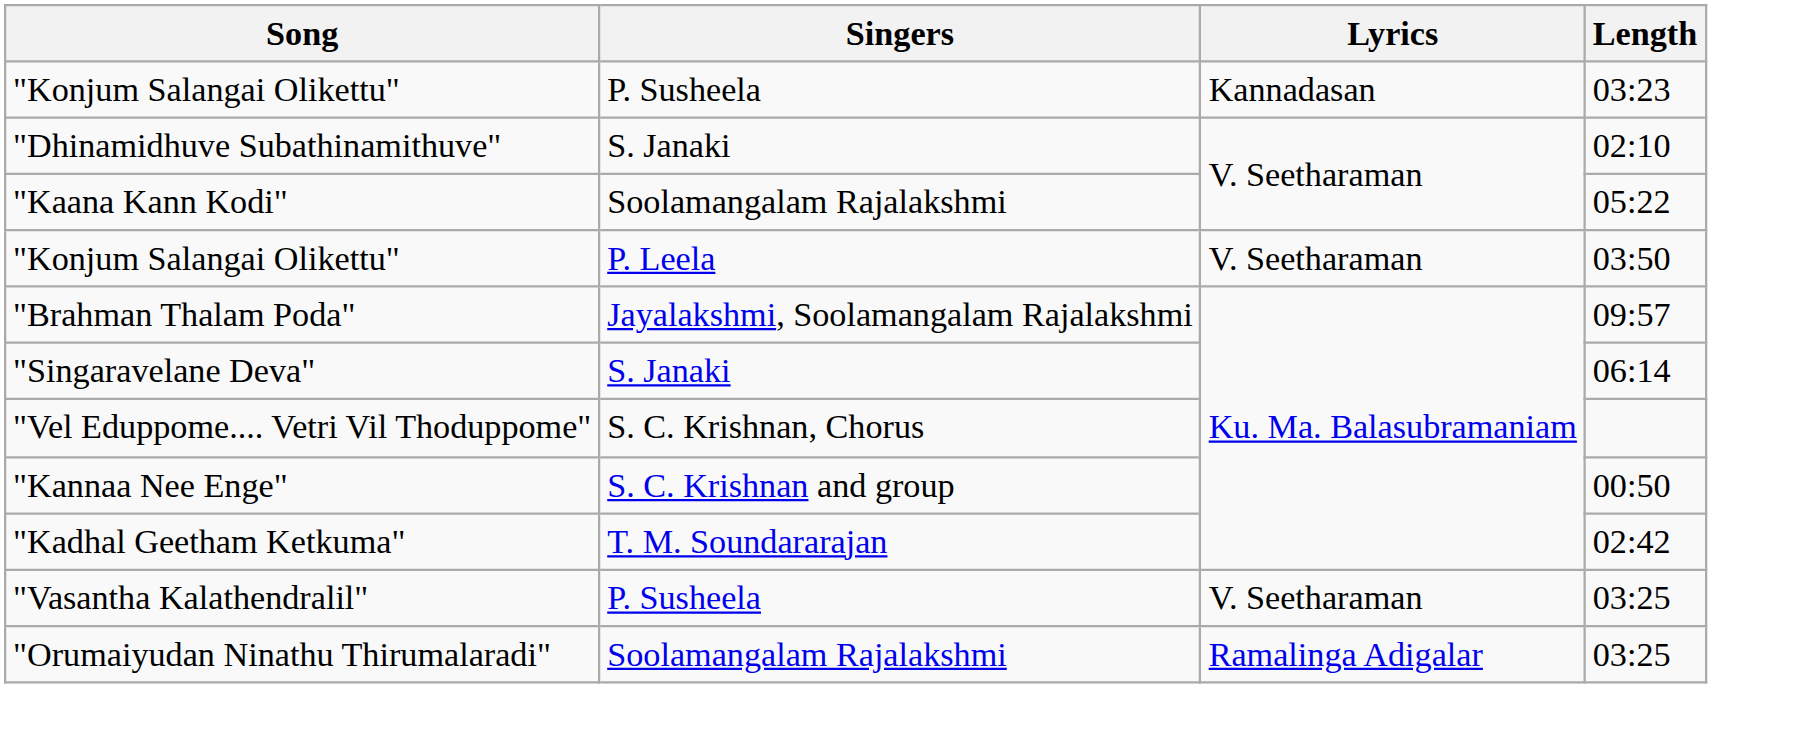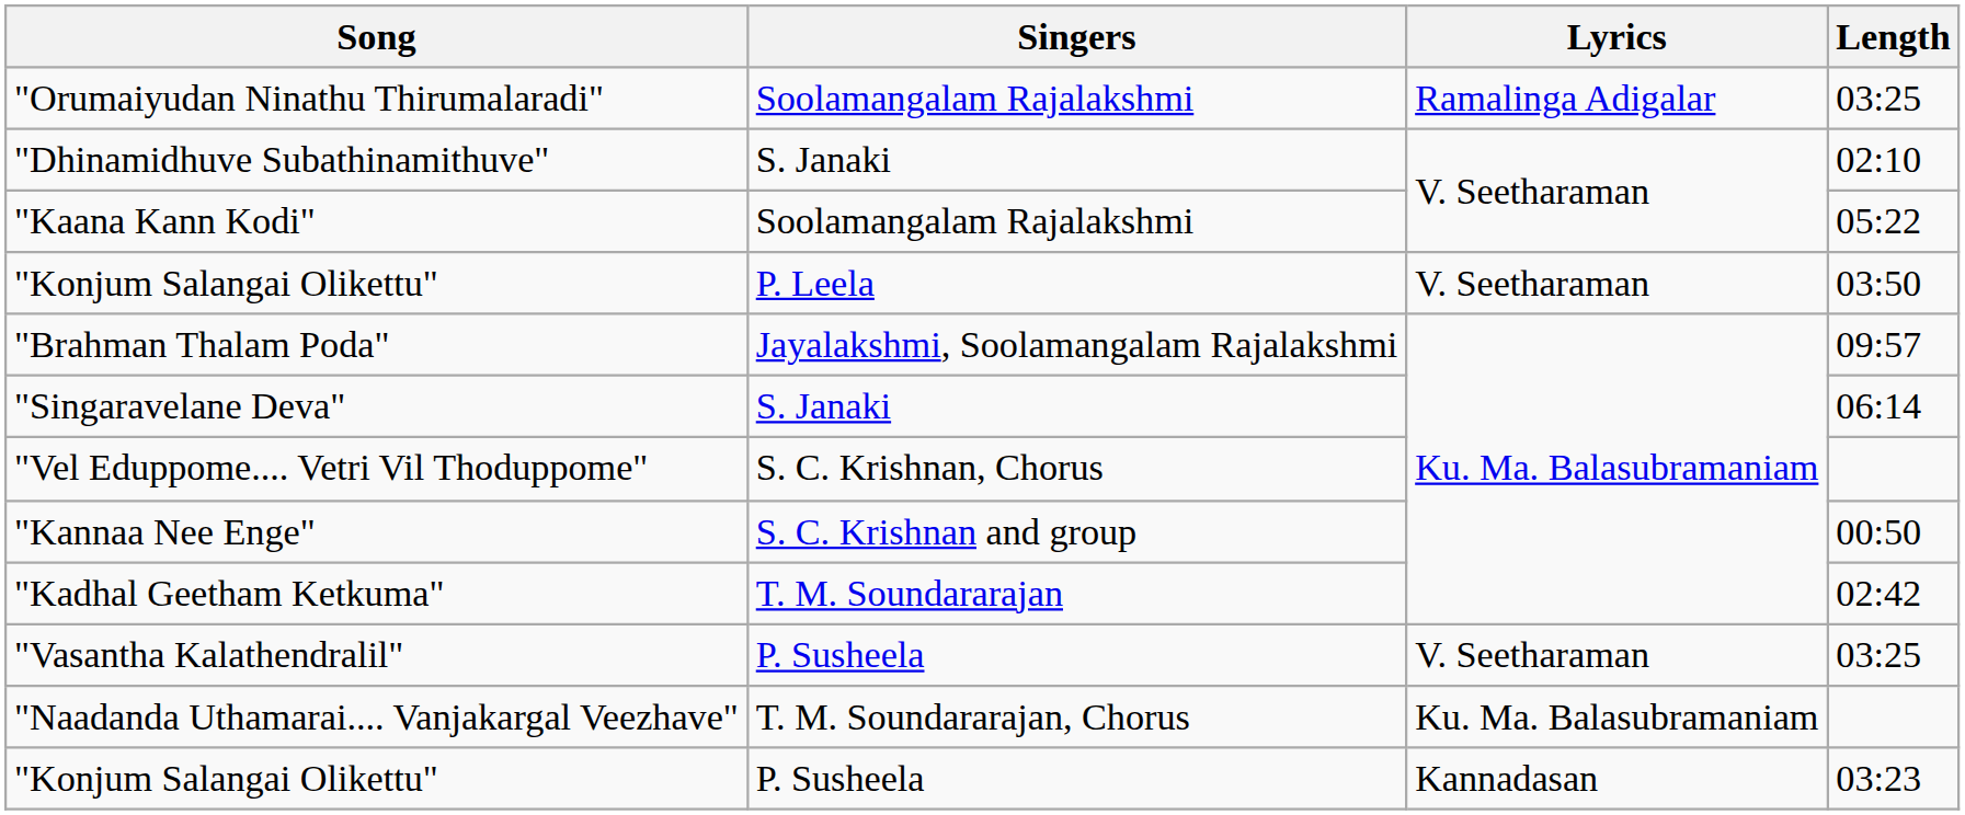rows swapped: "Orumaiyudan Ninathu Thirumalaradi" <-> "Konjum Salangai Olikettu" / 03:23
+ row: "Naadanda Uthamarai.... Vanjakargal Veezhave" | T. M. Soundararajan, Chorus | Ku. Ma. Balasubramaniam
